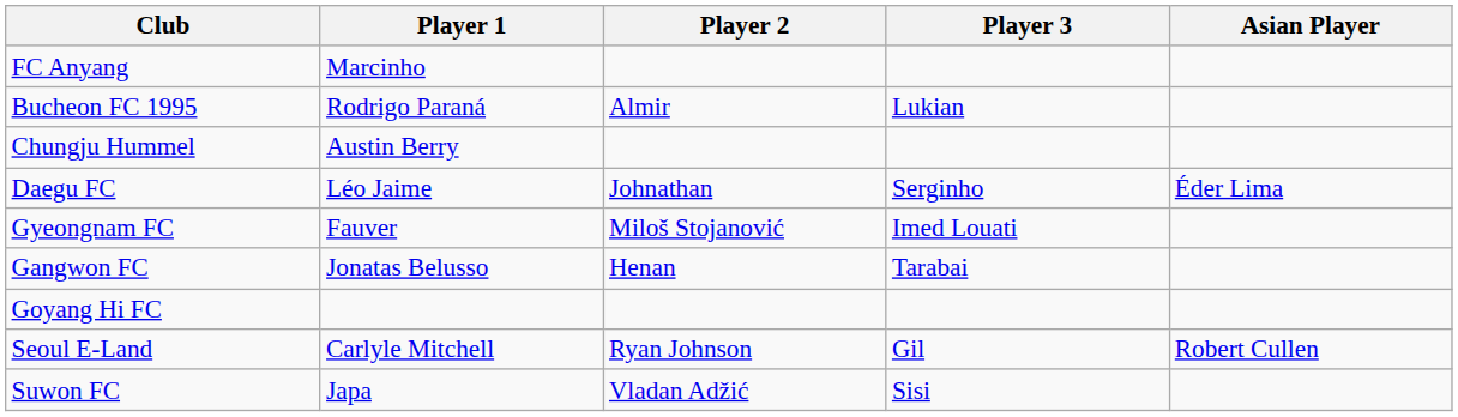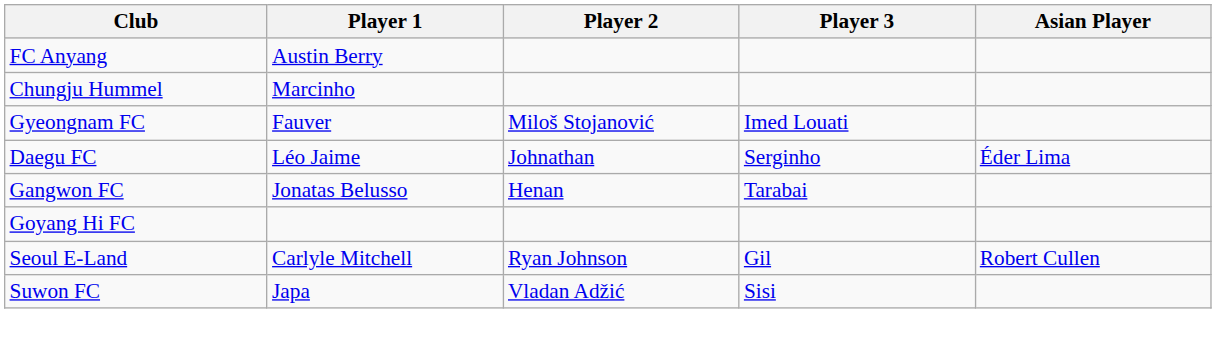FC Anyang | Player 1: Marcinho -> Austin Berry
- row: Bucheon FC 1995 | Rodrigo Paraná | Almir | Lukian
Chungju Hummel | Player 1: Austin Berry -> Marcinho
rows swapped: Daegu FC <-> Gyeongnam FC
